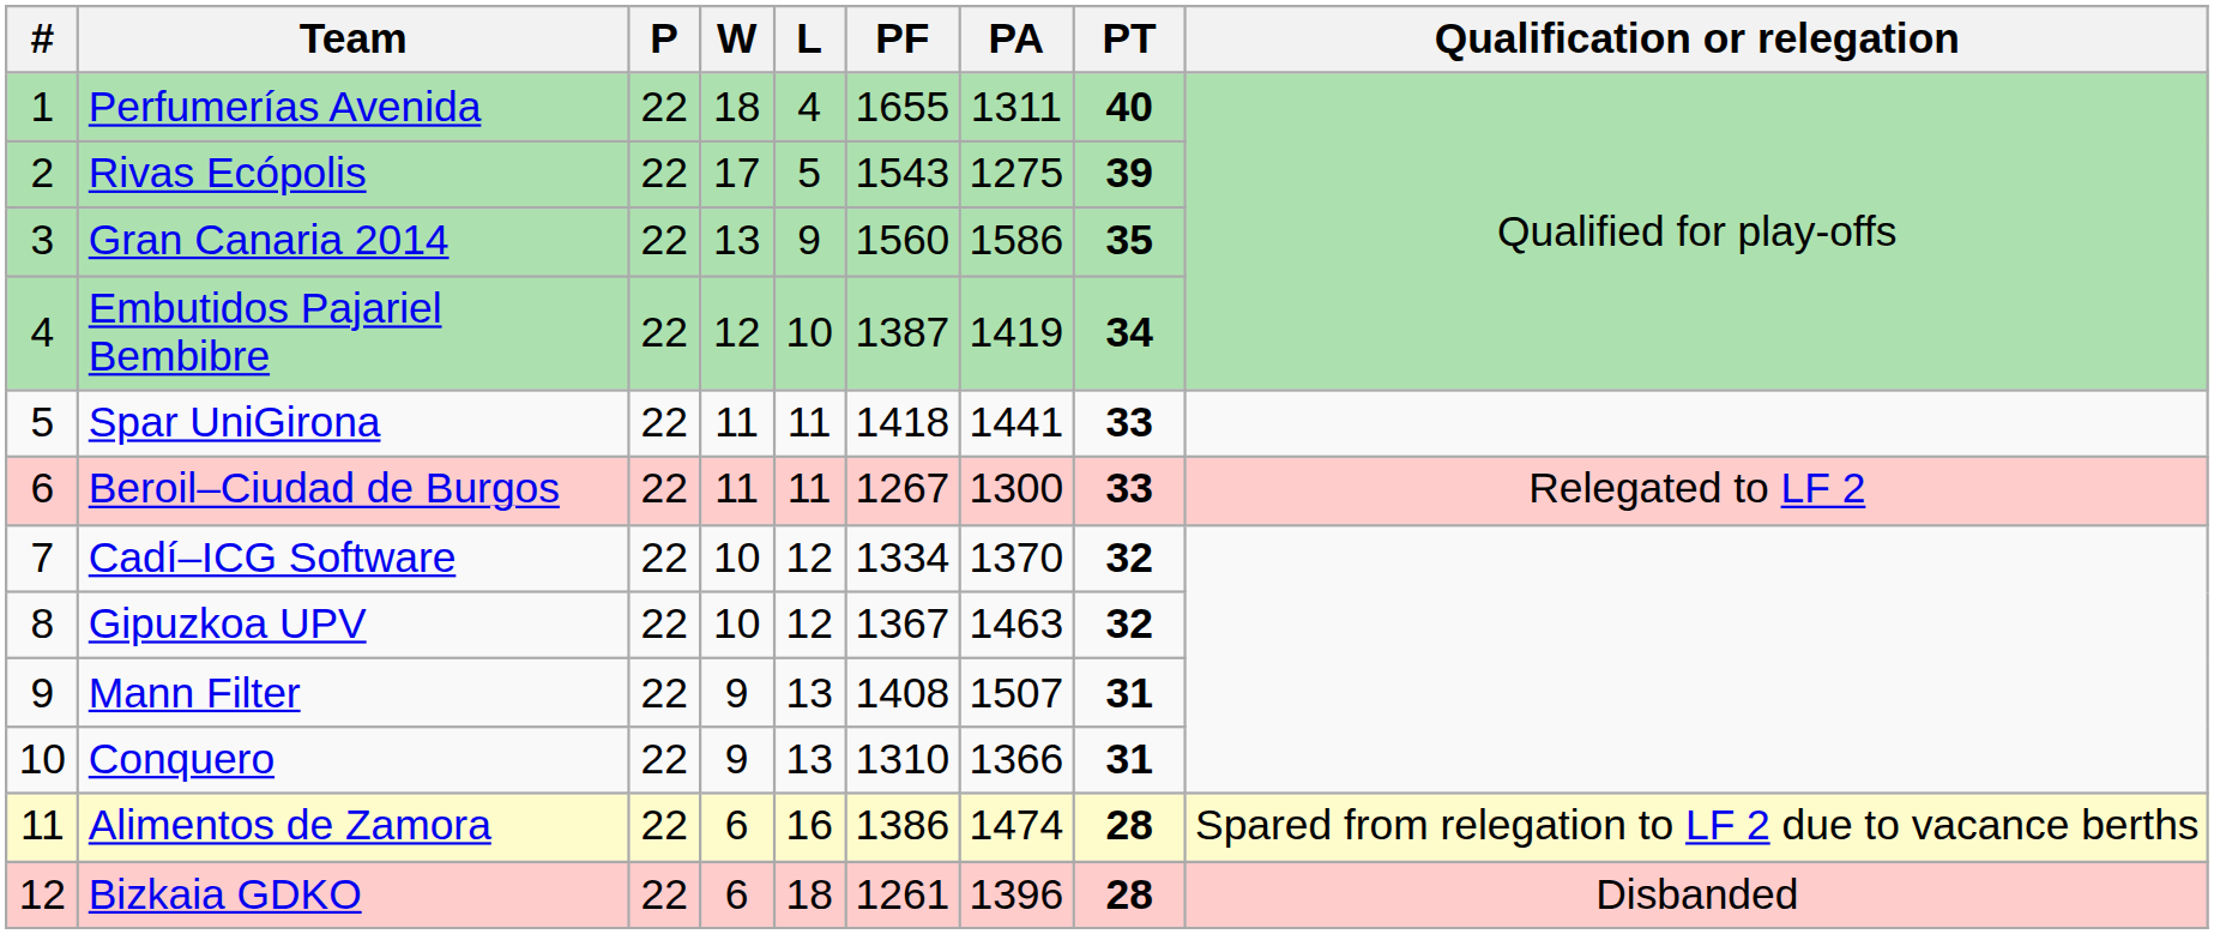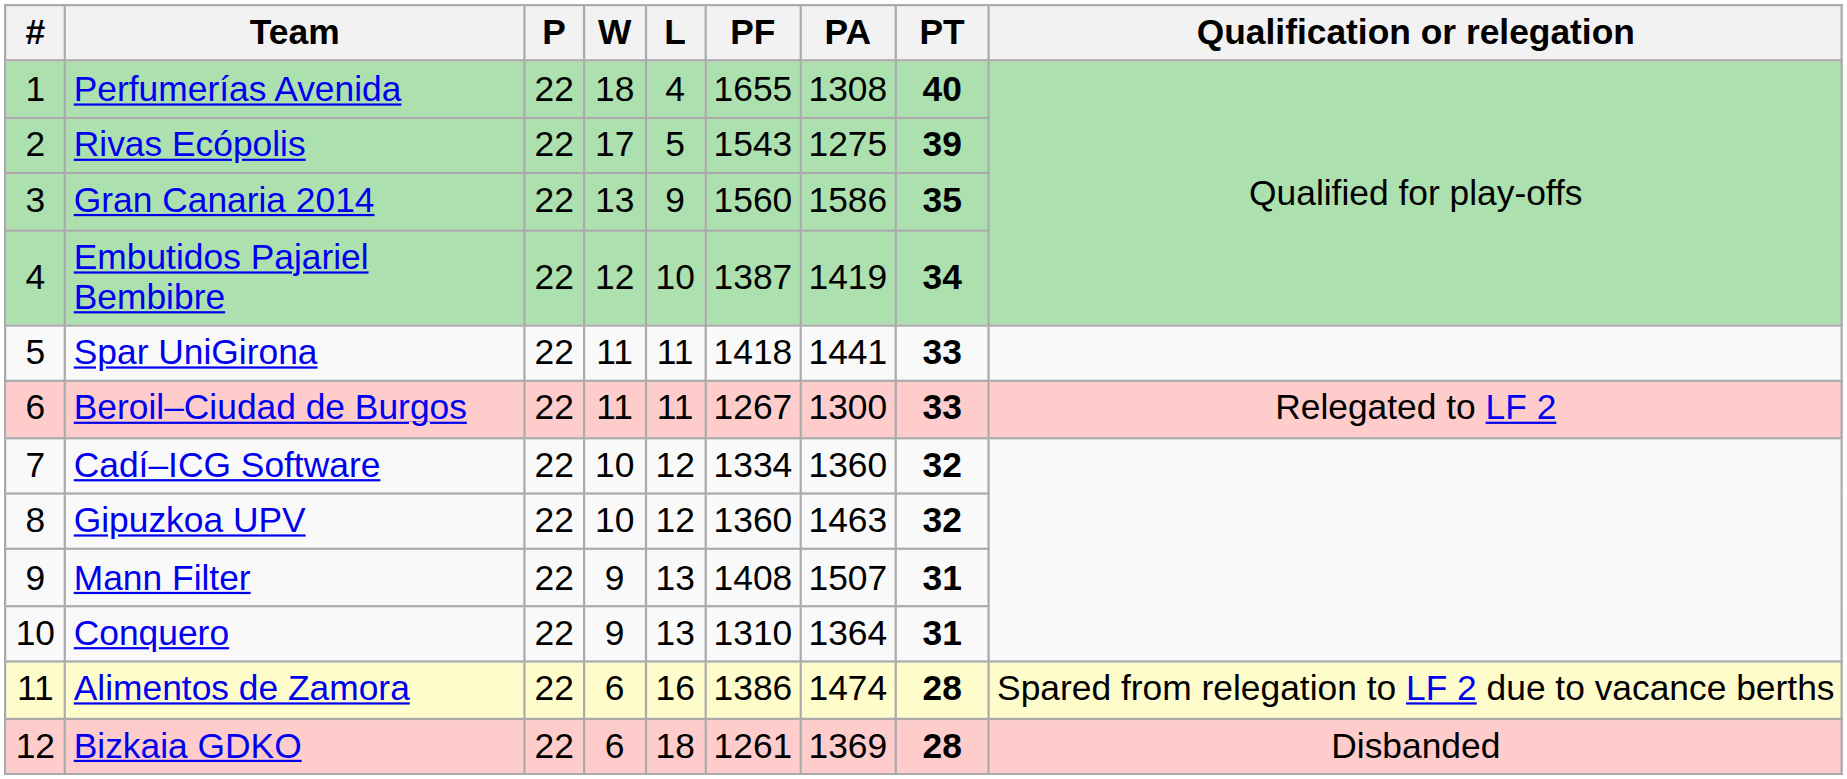Perfumerías Avenida | PA: 1311 -> 1308
Cadí–ICG Software | PA: 1370 -> 1360
Gipuzkoa UPV | PF: 1367 -> 1360
Conquero | PA: 1366 -> 1364
Bizkaia GDKO | PA: 1396 -> 1369
